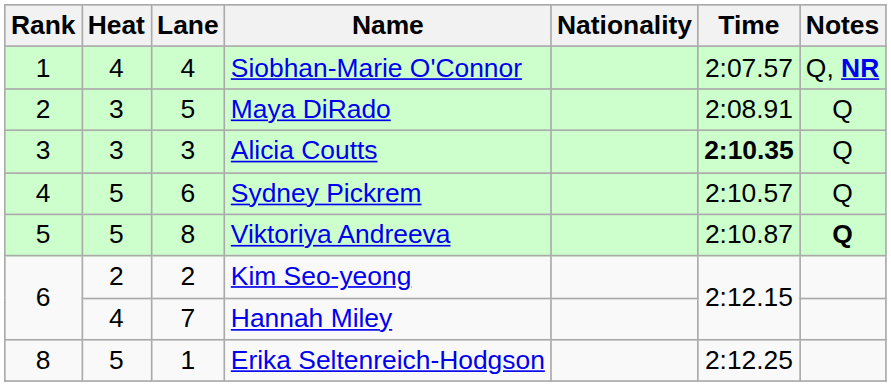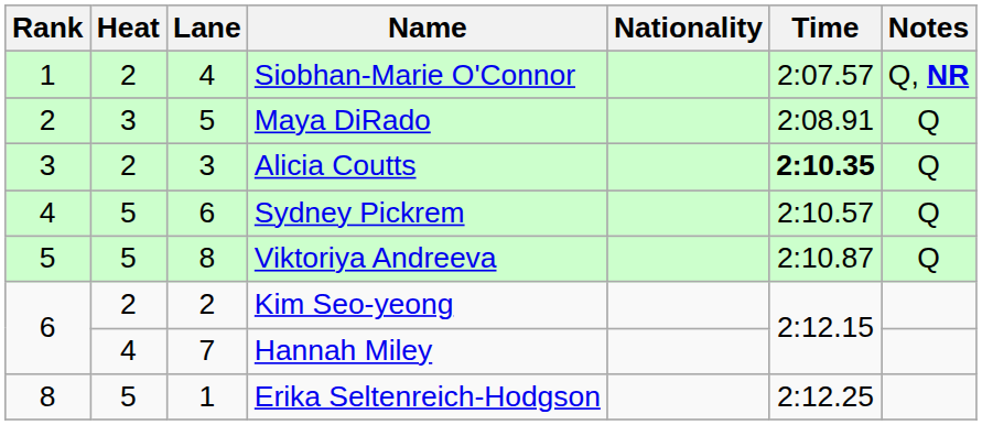Siobhan-Marie O'Connor | Heat: 4 -> 2
Alicia Coutts | Heat: 3 -> 2
Viktoriya Andreeva | Notes: bold -> normal
